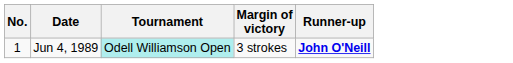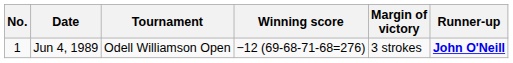+ column: Winning score | −12 (69-68-71-68=276)
Jun 4, 1989 | Tournament: paleturquoise background -> no background
